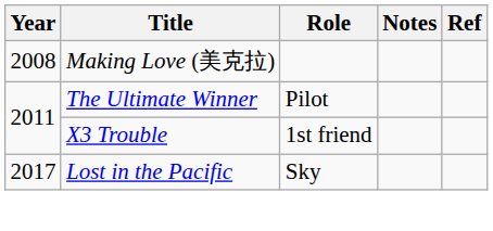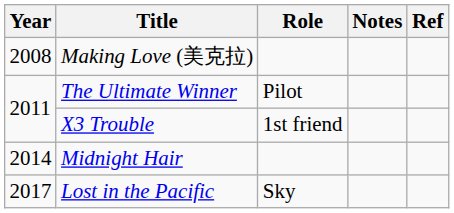+ row: 2014 | Midnight Hair
